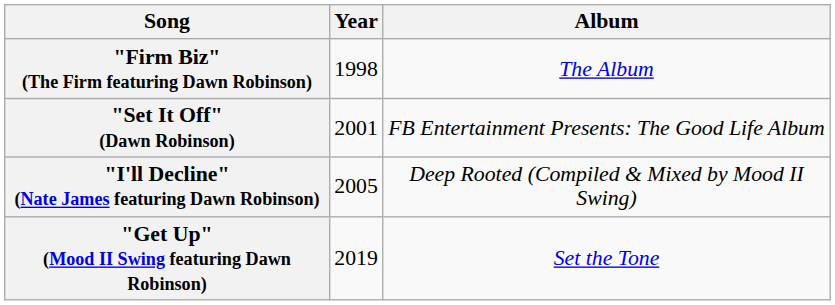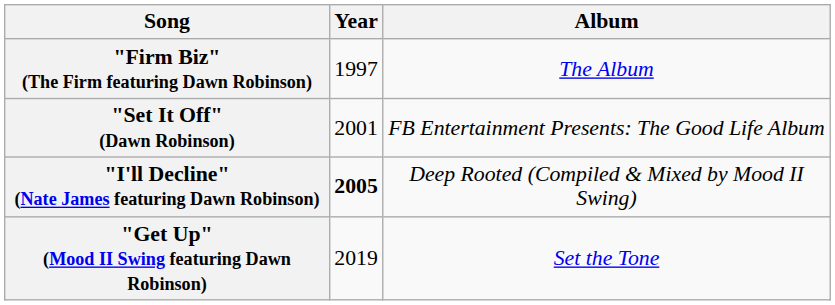"Firm Biz" (The Firm featuring Dawn Robinson) | Year: 1998 -> 1997
"I'll Decline" (Nate James featuring Dawn Robinson) | Year: normal -> bold
